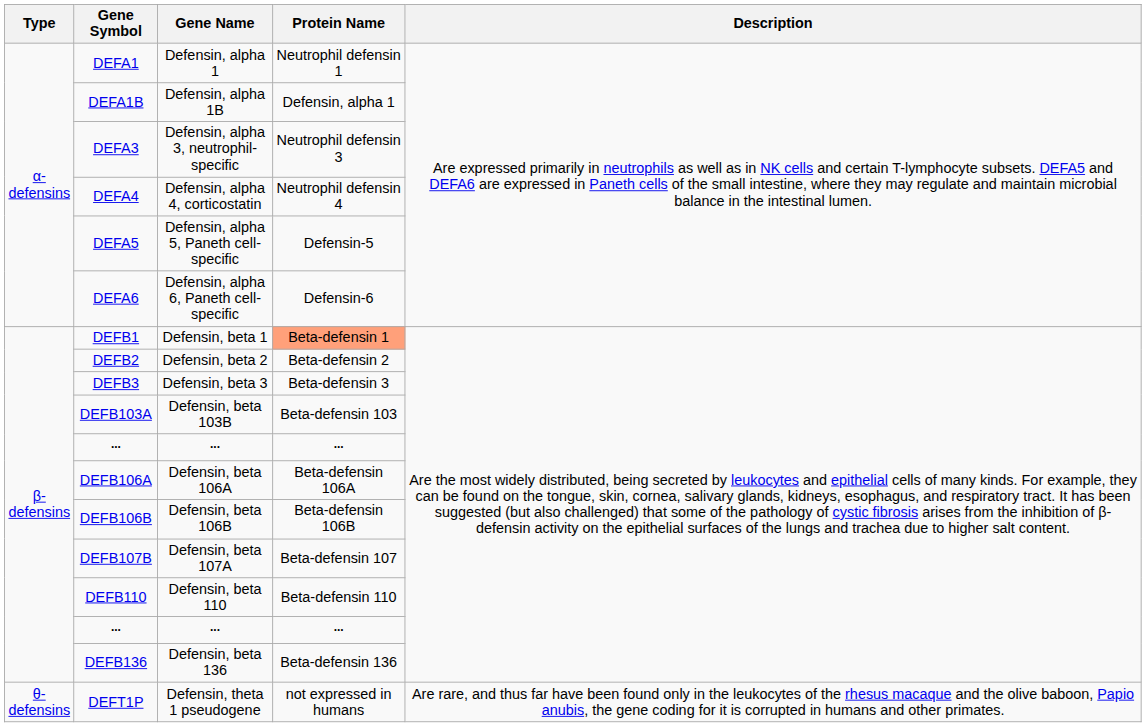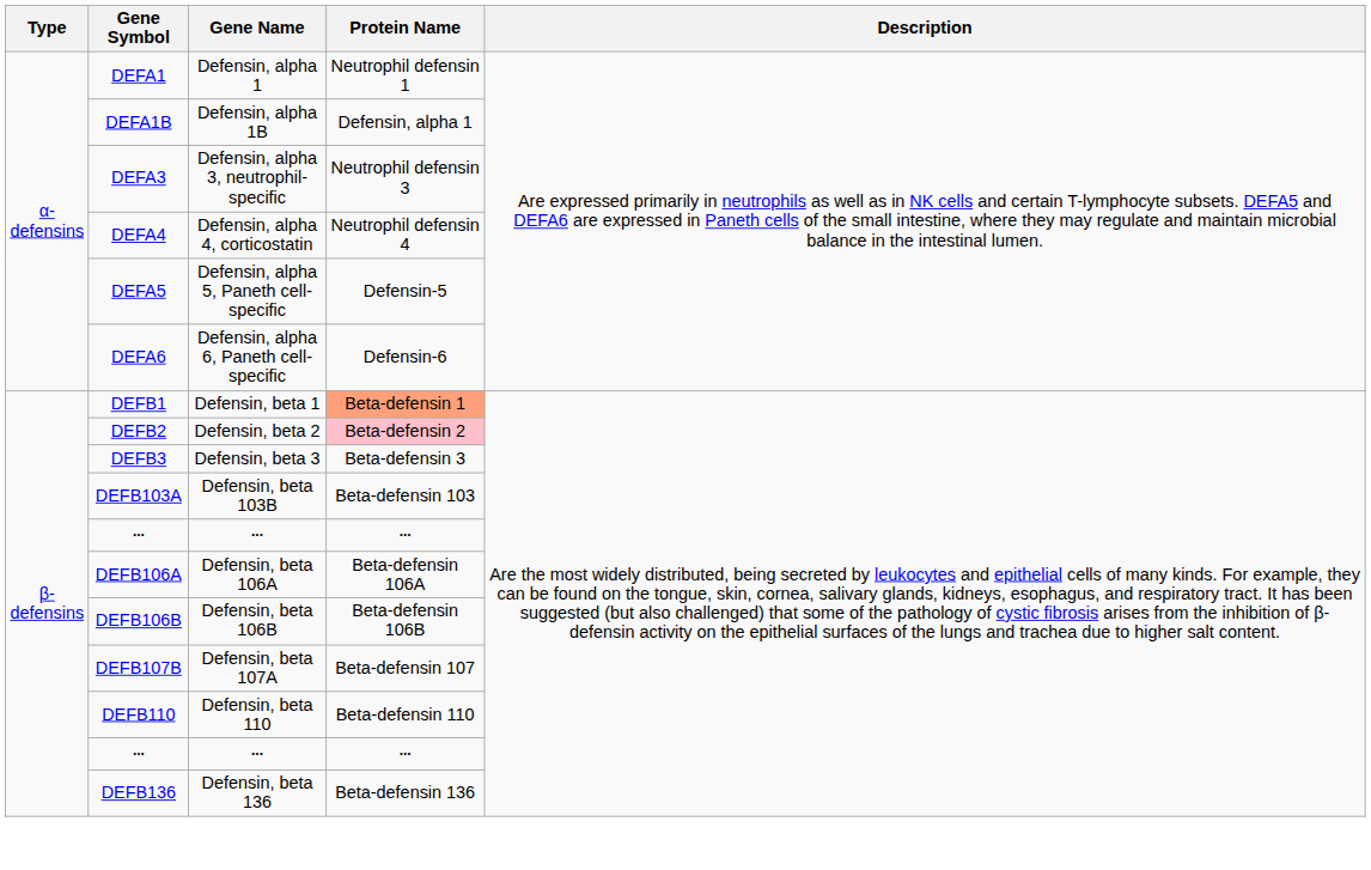DEFB2 | Protein Name: no background -> pink background
- row: θ-defensins | DEFT1P | Defensin, theta 1 pseudogene | not expressed in humans | Are rare, and thus far have been found only in the leukocytes of the rhesus macaque and the olive baboon, Papio anubis, the gene coding for it is corrupted in humans and other primates.
